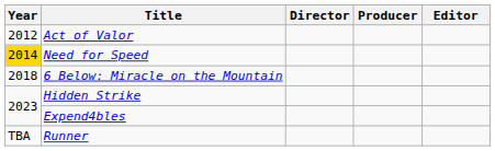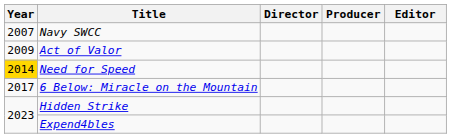+ row: 2007 | Navy SWCC
Act of Valor | Year: 2012 -> 2009
6 Below: Miracle on the Mountain | Year: 2018 -> 2017
- row: TBA | Runner
